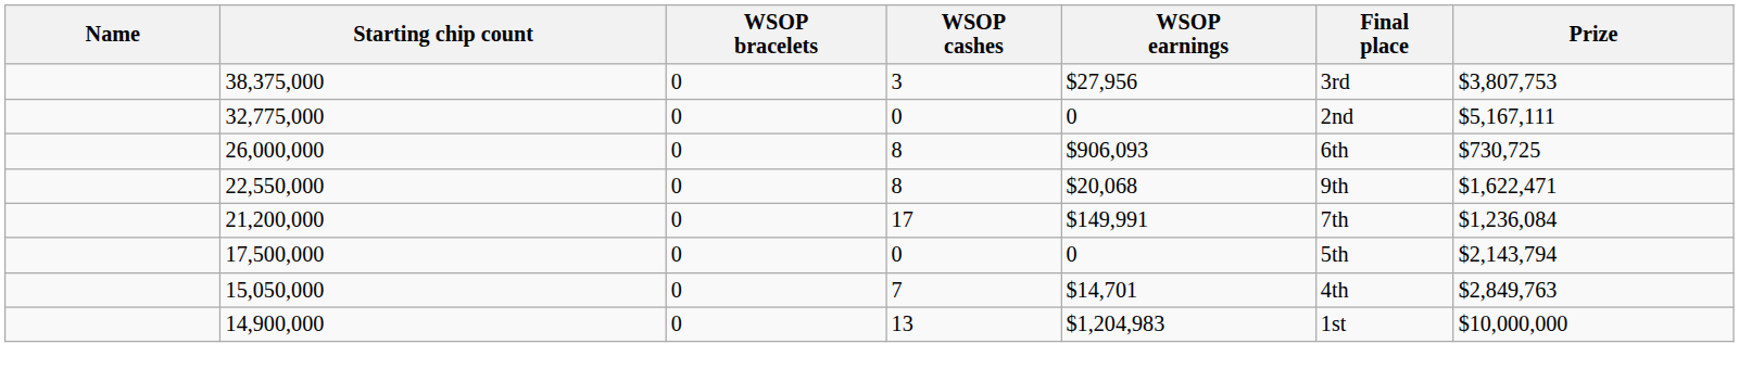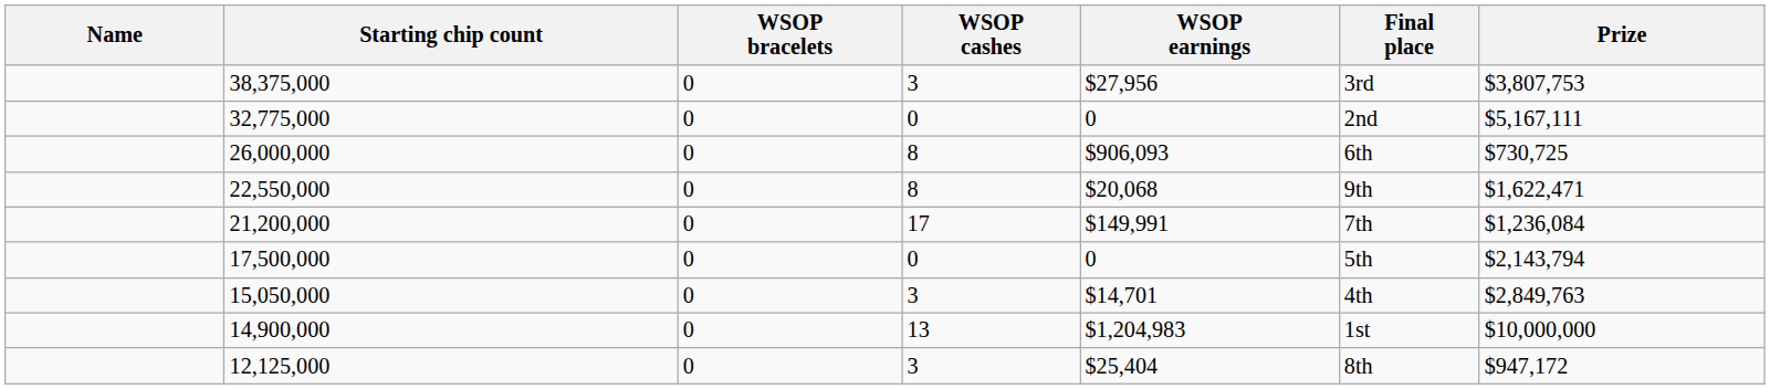15,050,000 | WSOP cashes: 7 -> 3
+ row: 12,125,000 | 0 | 3 | $25,404 | 8th | $947,172
